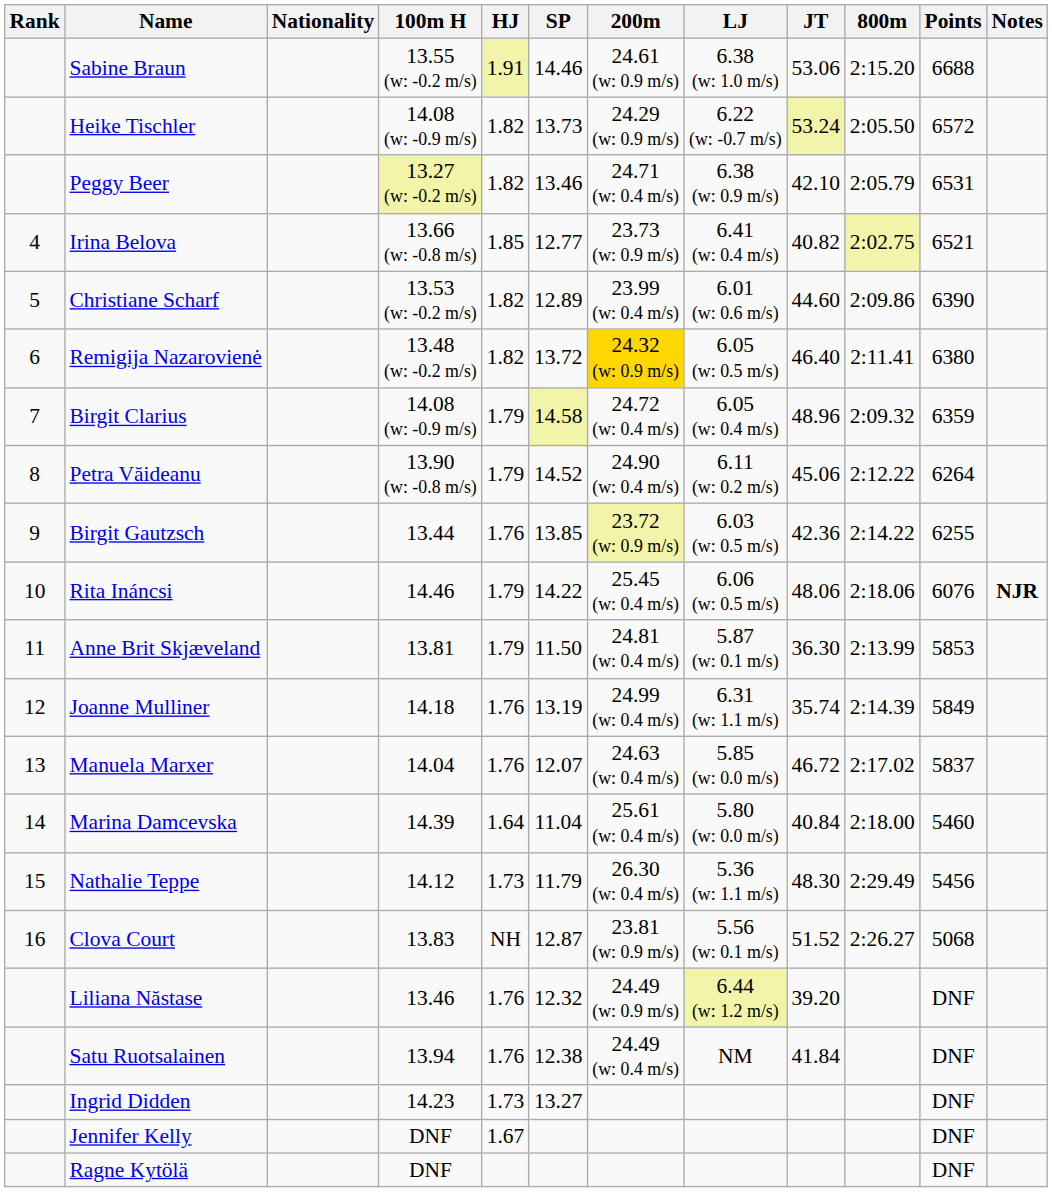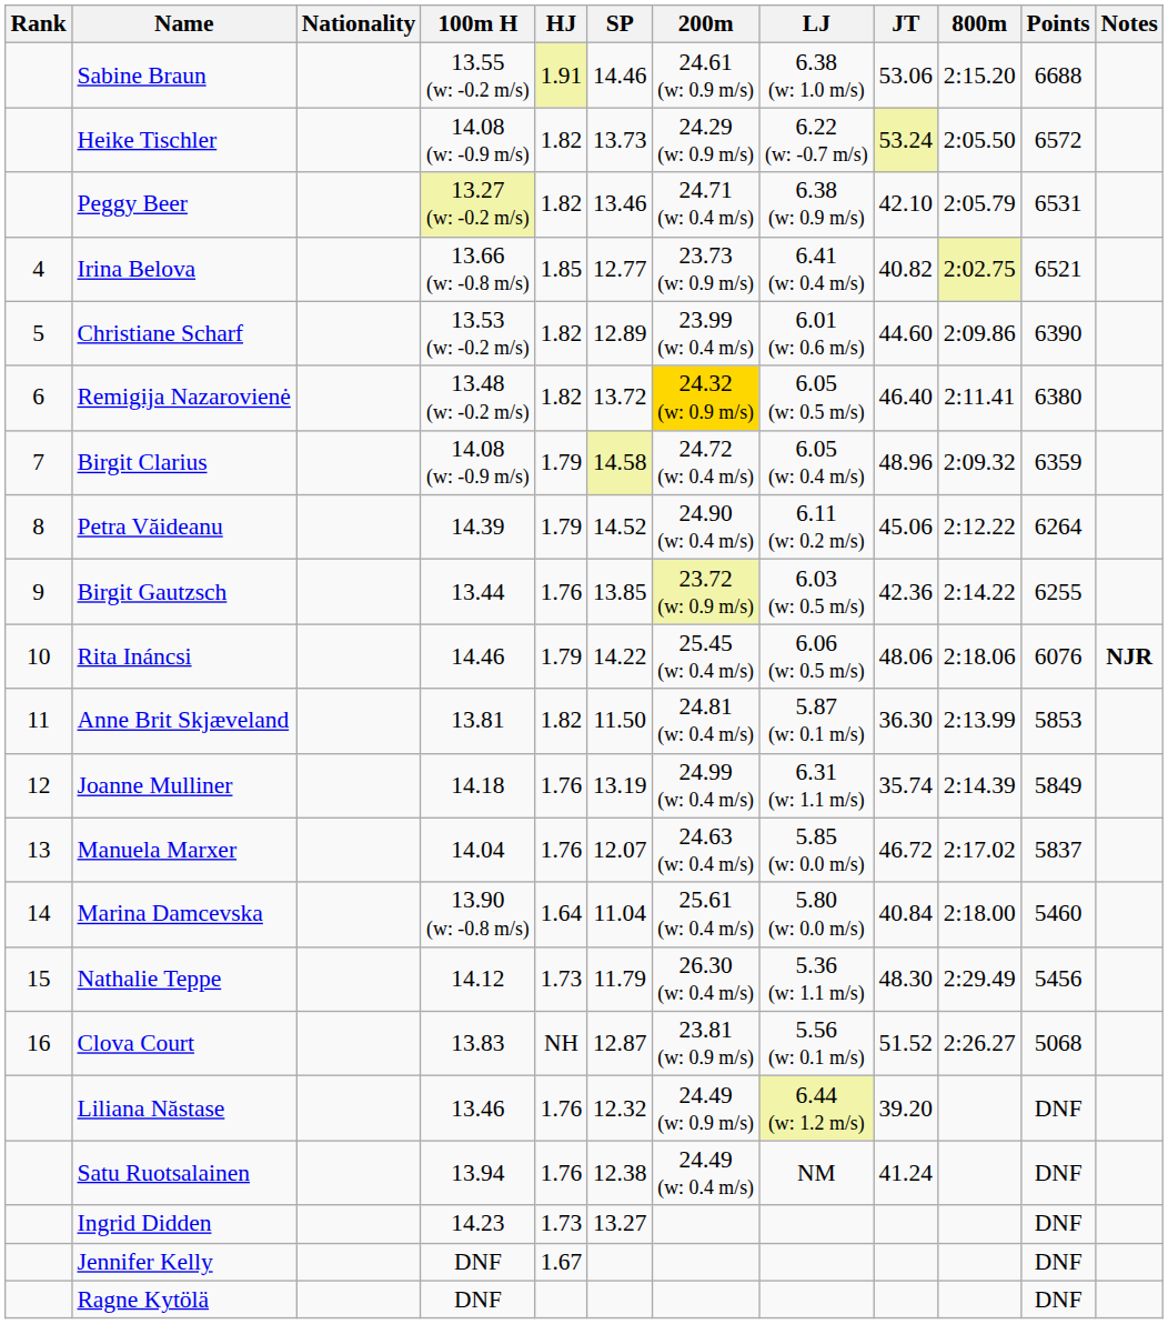Petra Văideanu | 100m H: 13.90 (w: -0.8 m/s) -> 14.39
Anne Brit Skjæveland | HJ: 1.79 -> 1.82
Marina Damcevska | 100m H: 14.39 -> 13.90 (w: -0.8 m/s)
Satu Ruotsalainen | JT: 41.84 -> 41.24
